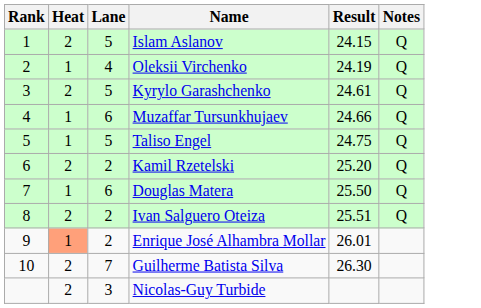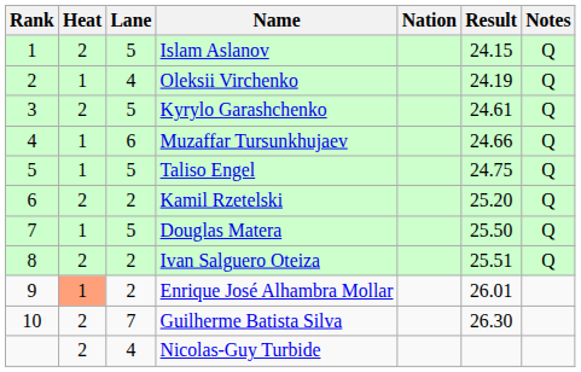+ column: Nation
Douglas Matera | Lane: 6 -> 5
Nicolas-Guy Turbide | Lane: 3 -> 4
